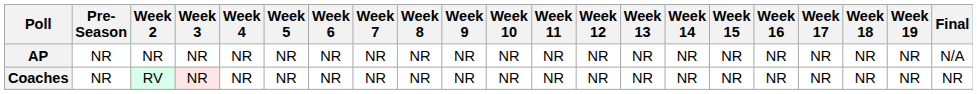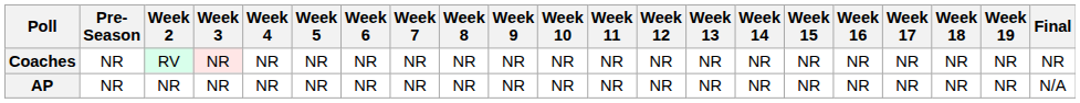rows swapped: AP <-> Coaches
